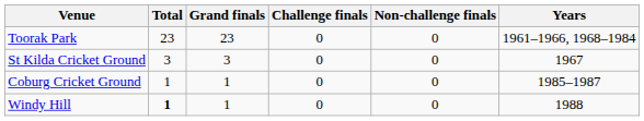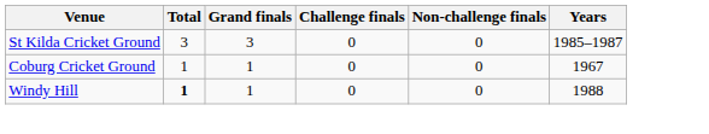- row: Toorak Park | 23 | 23 | 0 | 0 | 1961–1966, 1968–1984
St Kilda Cricket Ground | Years: 1967 -> 1985–1987
Coburg Cricket Ground | Years: 1985–1987 -> 1967
